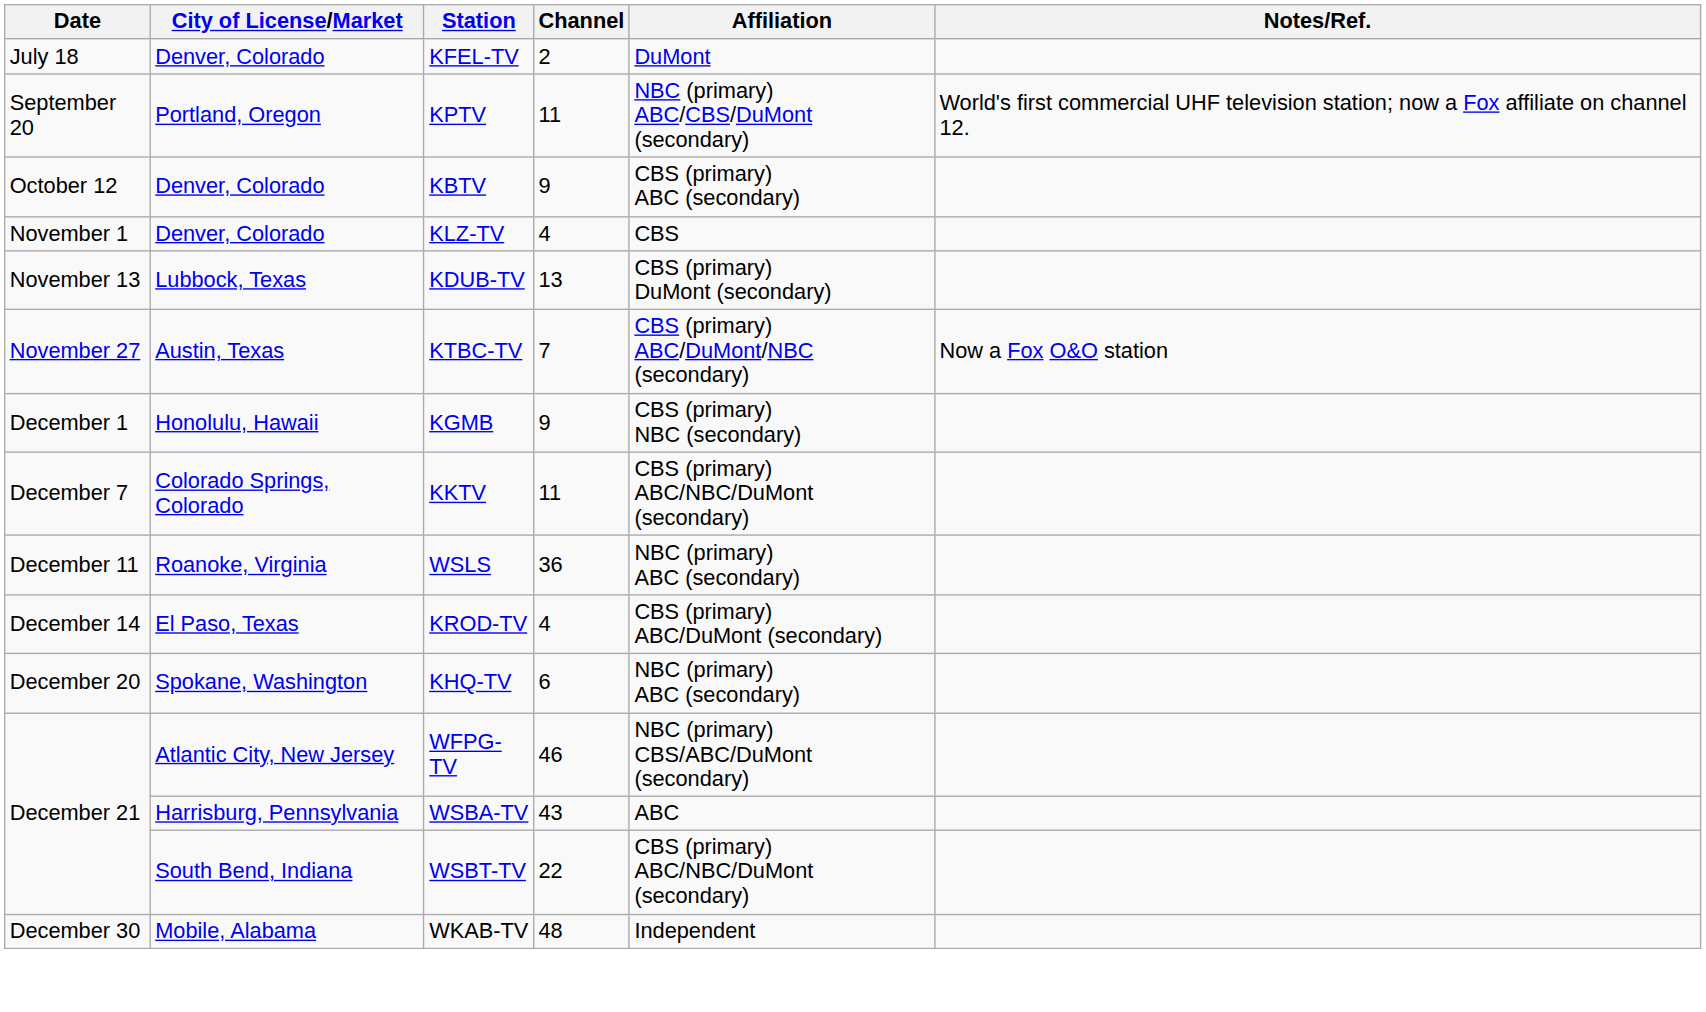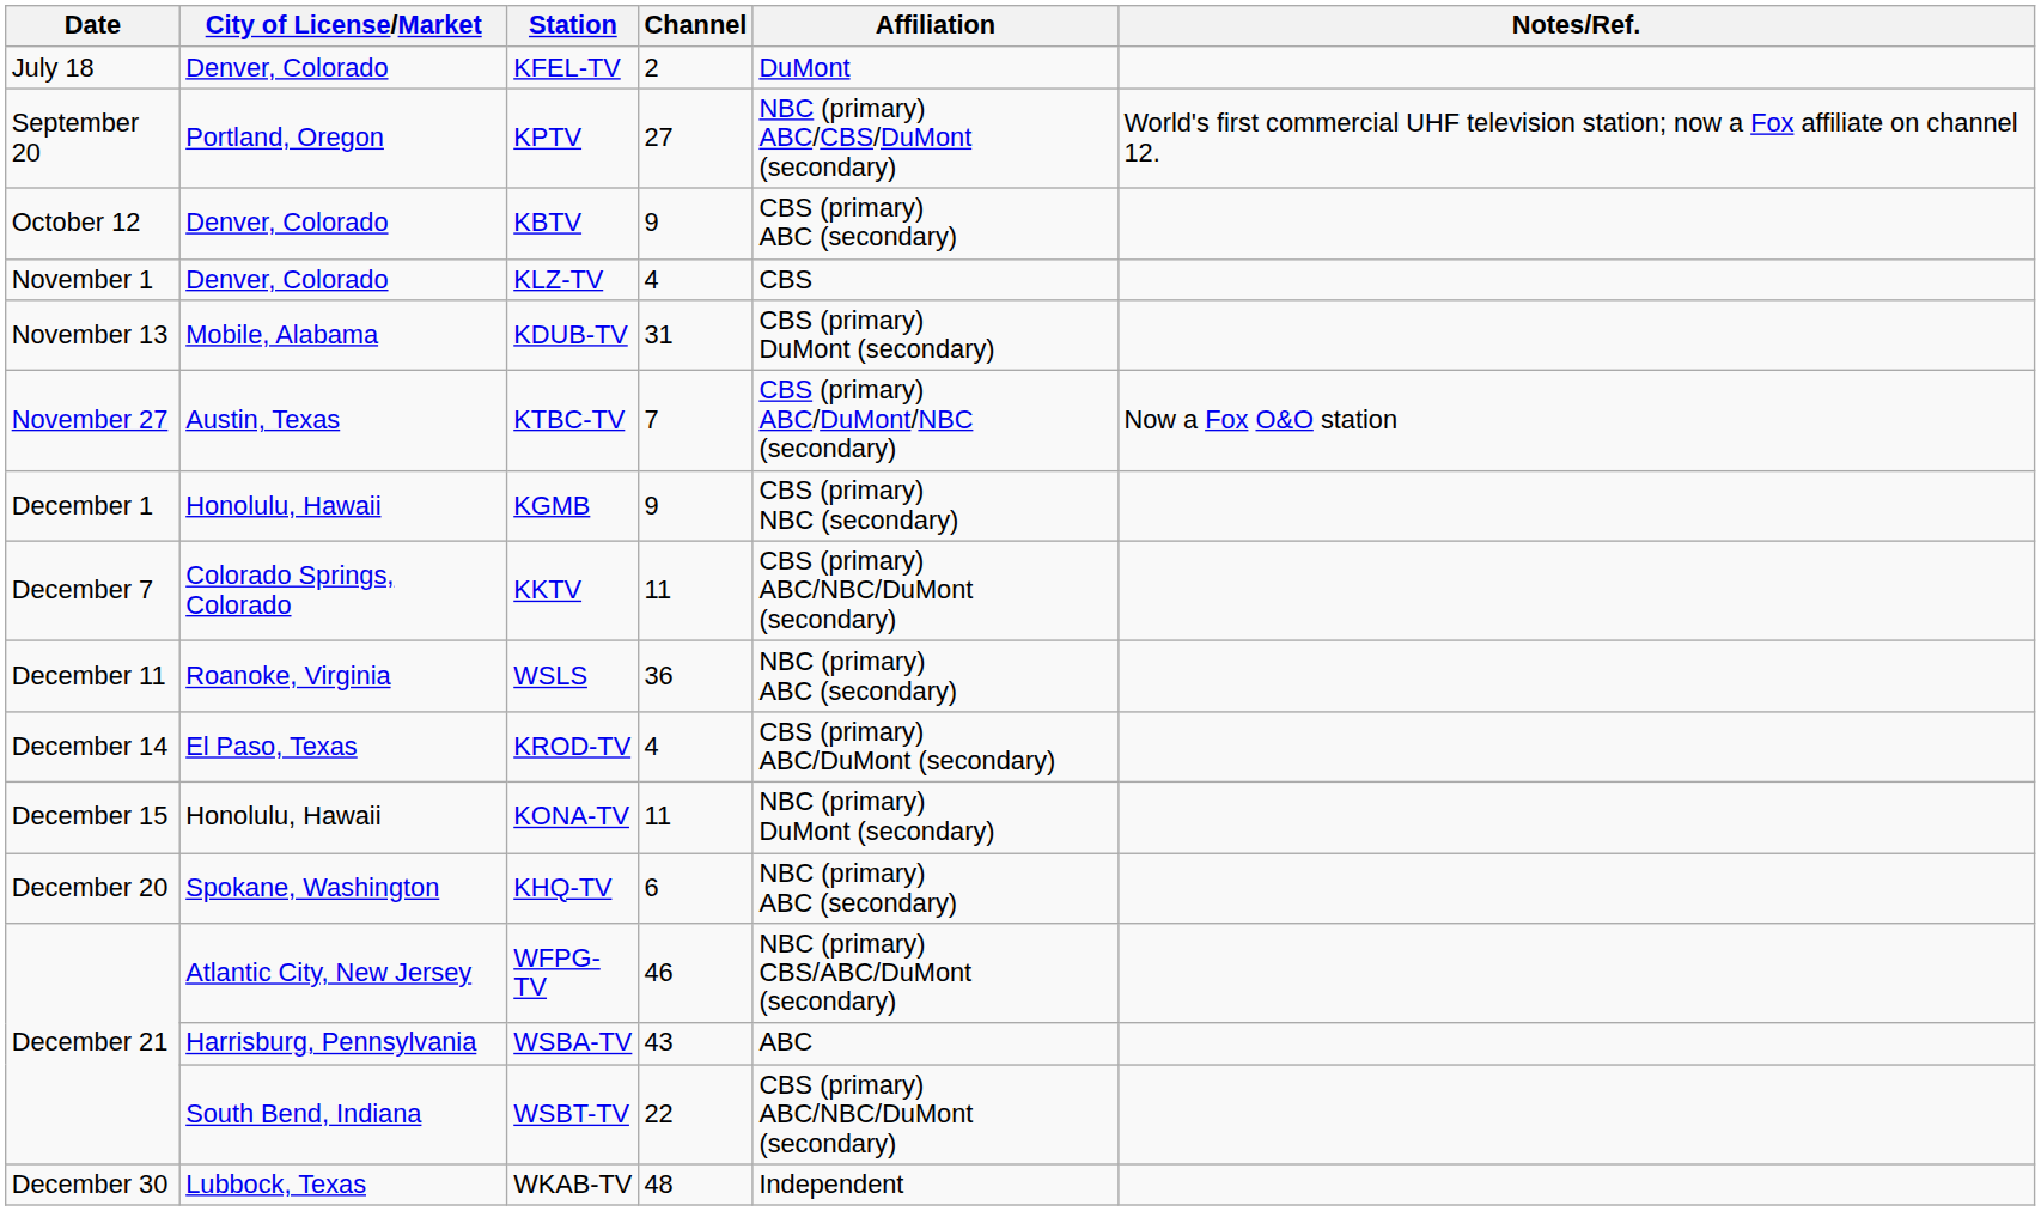KPTV | Channel: 11 -> 27
KDUB-TV | City of License/Market: Lubbock, Texas -> Mobile, Alabama
KDUB-TV | Channel: 13 -> 31
+ row: December 15 | Honolulu, Hawaii | KONA-TV | 11 | NBC (primary) DuMont (secondary)
WKAB-TV | City of License/Market: Mobile, Alabama -> Lubbock, Texas
